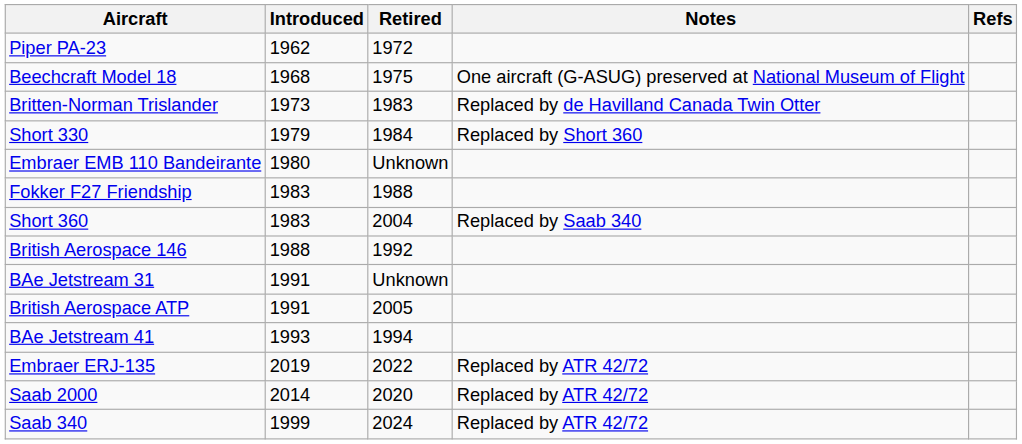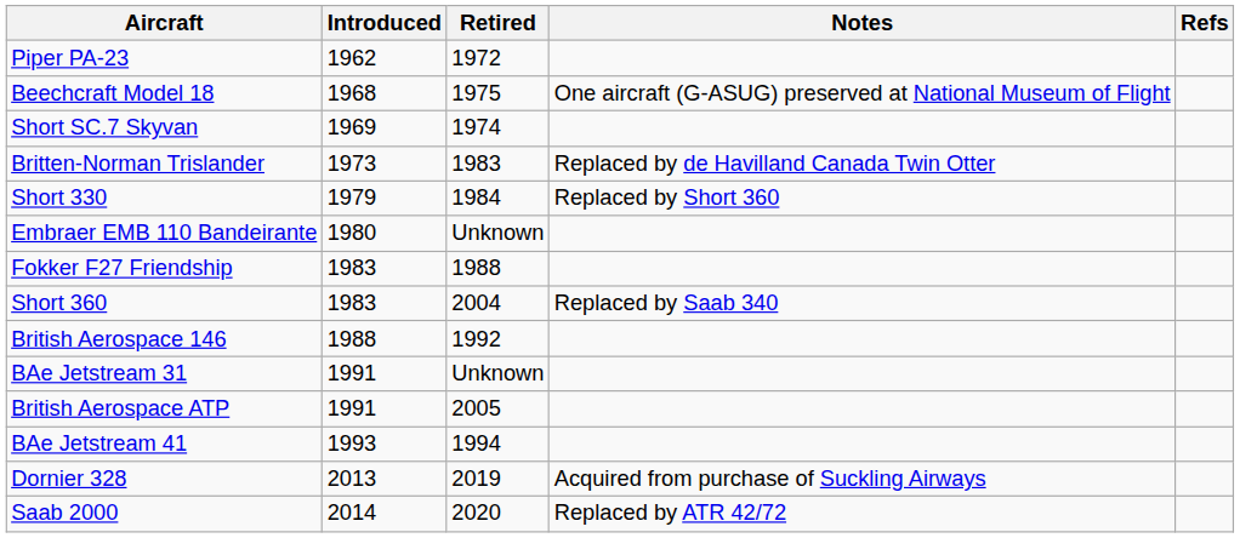+ row: Short SC.7 Skyvan | 1969 | 1974
+ row: Dornier 328 | 2013 | 2019 | Acquired from purchase of Suckling Airways
- row: Embraer ERJ-135 | 2019 | 2022 | Replaced by ATR 42/72
- row: Saab 340 | 1999 | 2024 | Replaced by ATR 42/72
